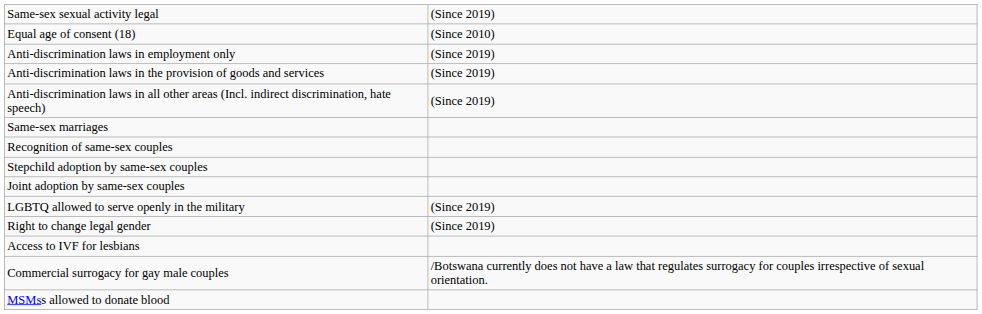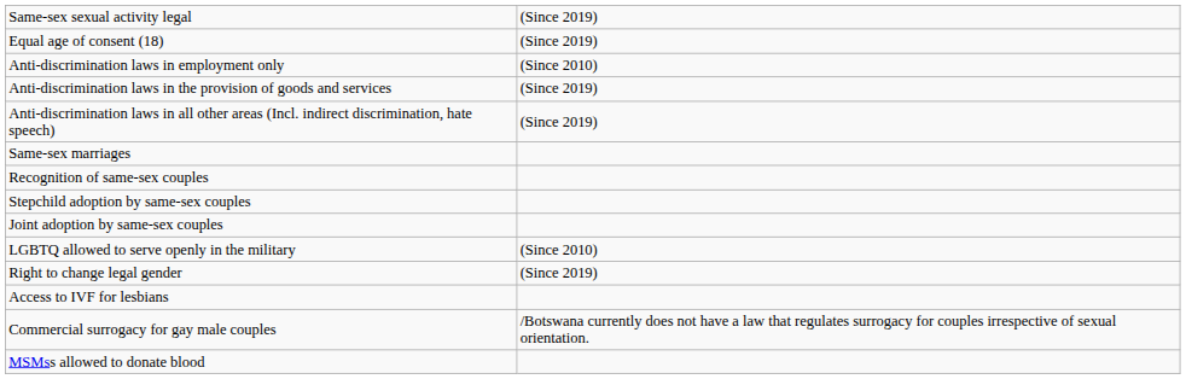Equal age of consent (18) | column 2: (Since 2010) -> (Since 2019)
Anti-discrimination laws in employment only | column 2: (Since 2019) -> (Since 2010)
LGBTQ allowed to serve openly in the military | column 2: (Since 2019) -> (Since 2010)
